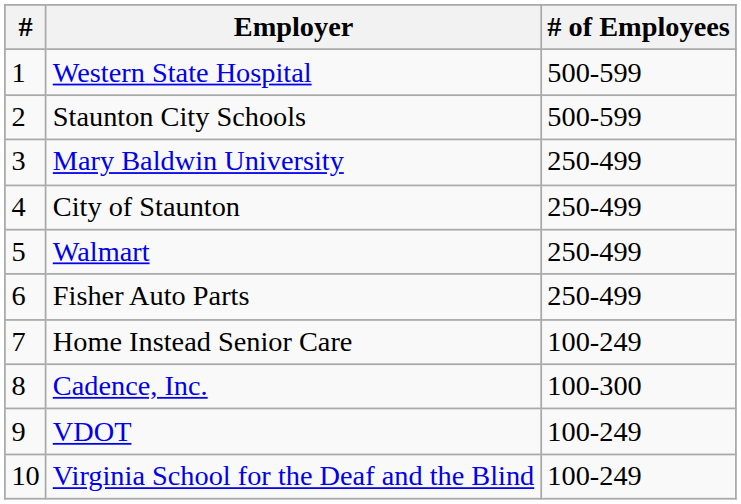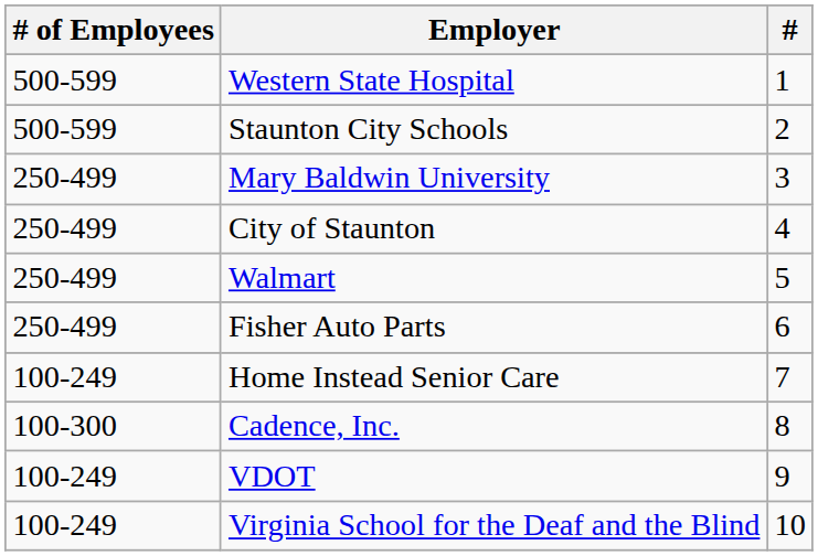columns swapped: # <-> # of Employees
